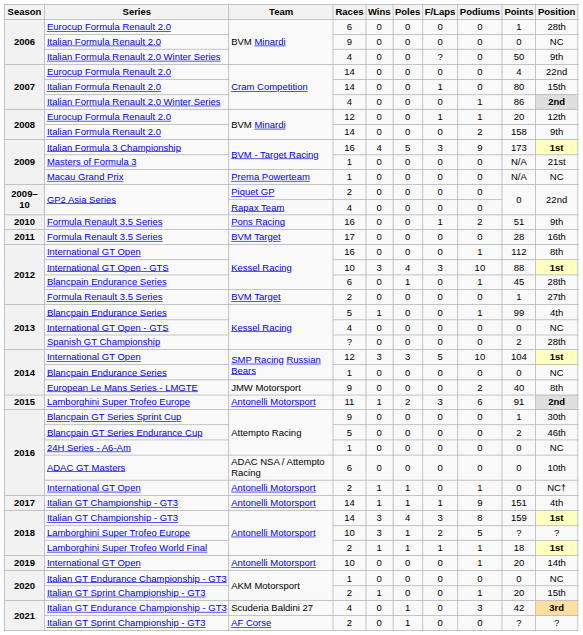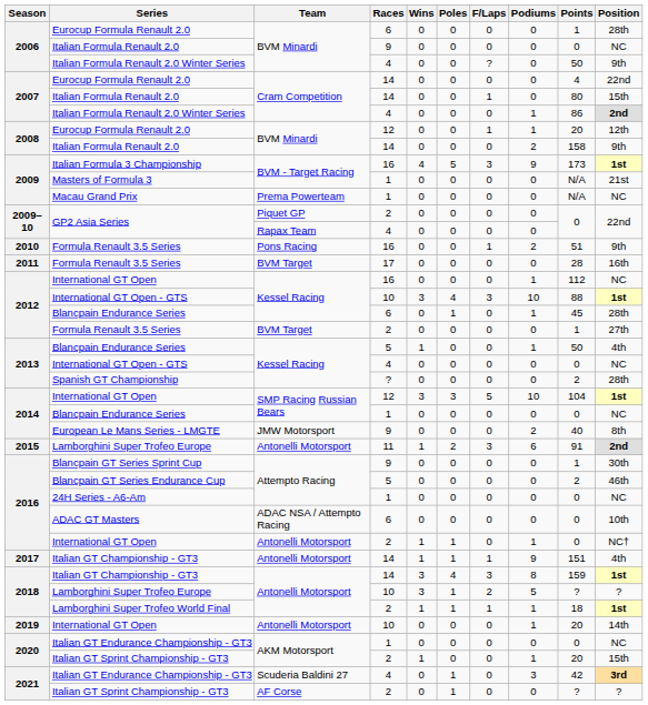2012 / International GT Open | Position: 8th -> NC
2013 / Blancpain Endurance Series | Points: 99 -> 50
